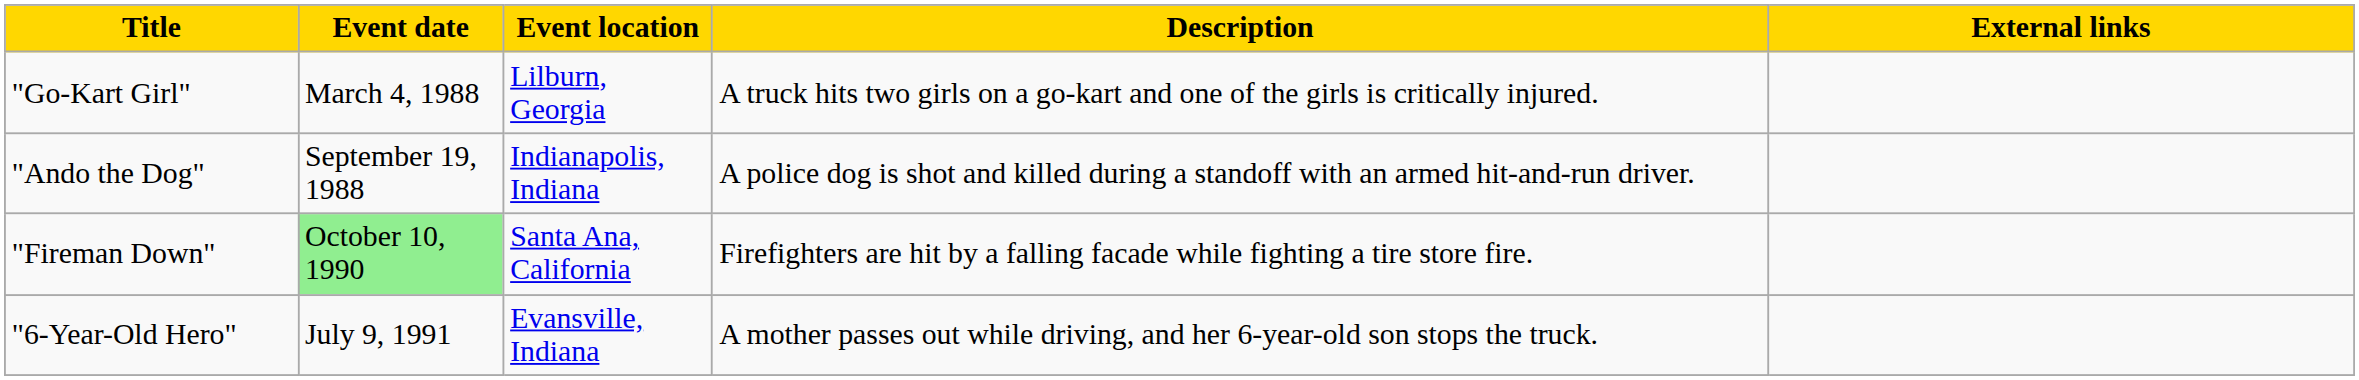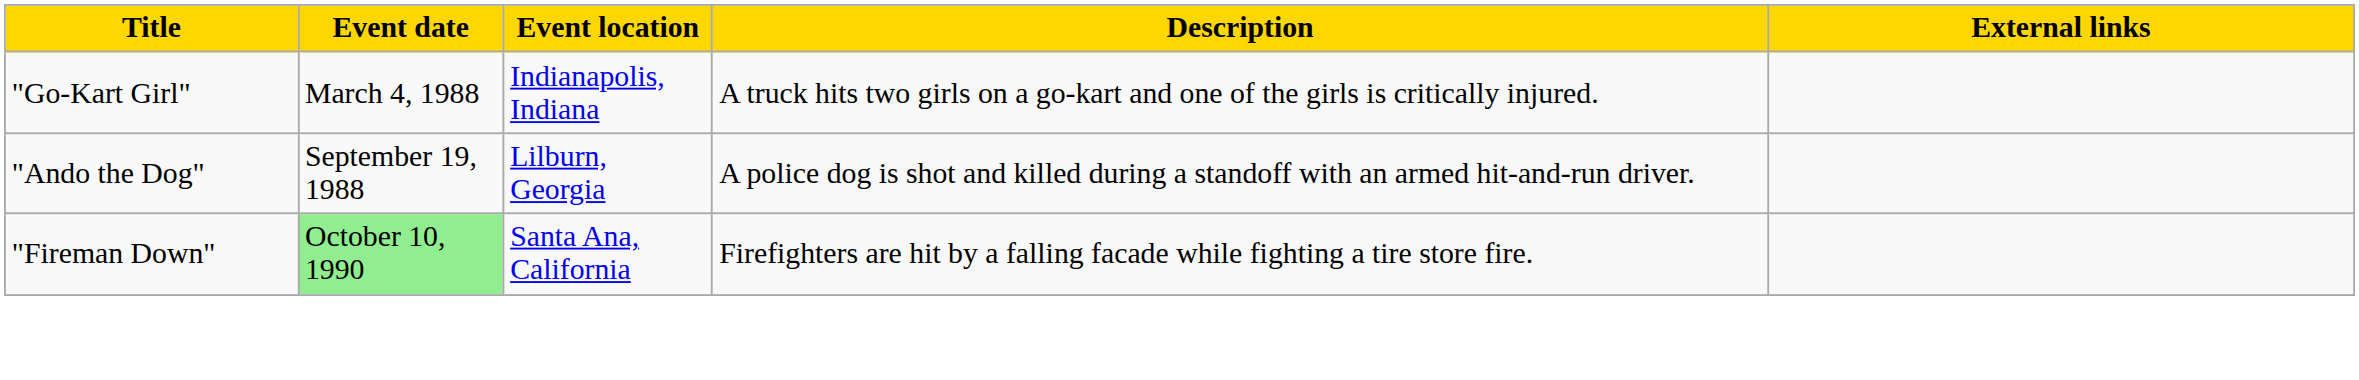"Go-Kart Girl" | Event location: Lilburn, Georgia -> Indianapolis, Indiana
"Ando the Dog" | Event location: Indianapolis, Indiana -> Lilburn, Georgia
- row: "6-Year-Old Hero" | July 9, 1991 | Evansville, Indiana | A mother passes out while driving, and her 6-year-old son stops the truck.
